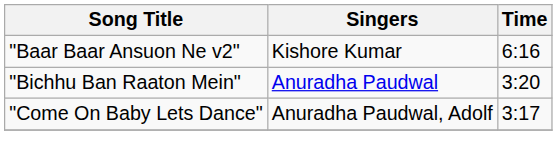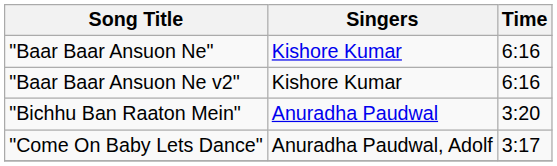+ row: "Baar Baar Ansuon Ne" | Kishore Kumar | 6:16
